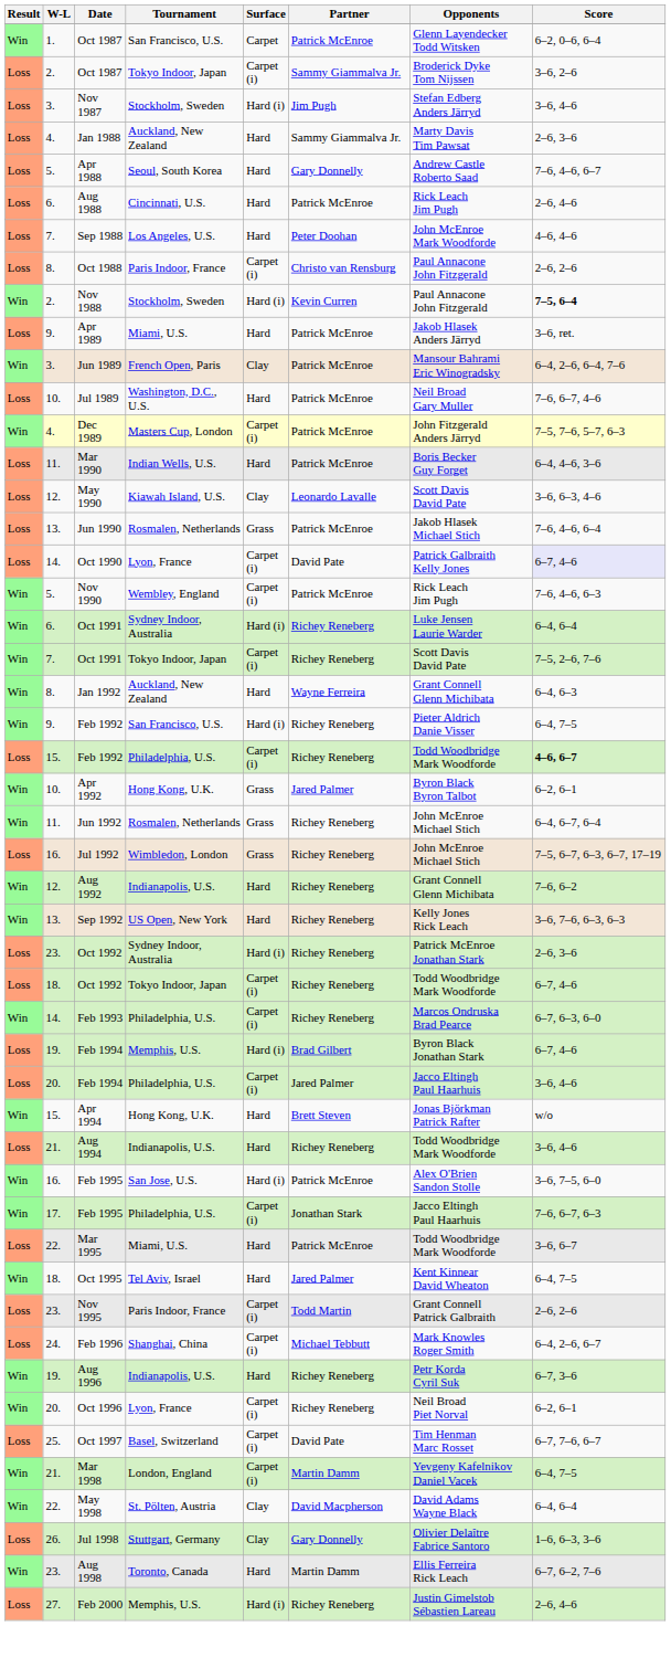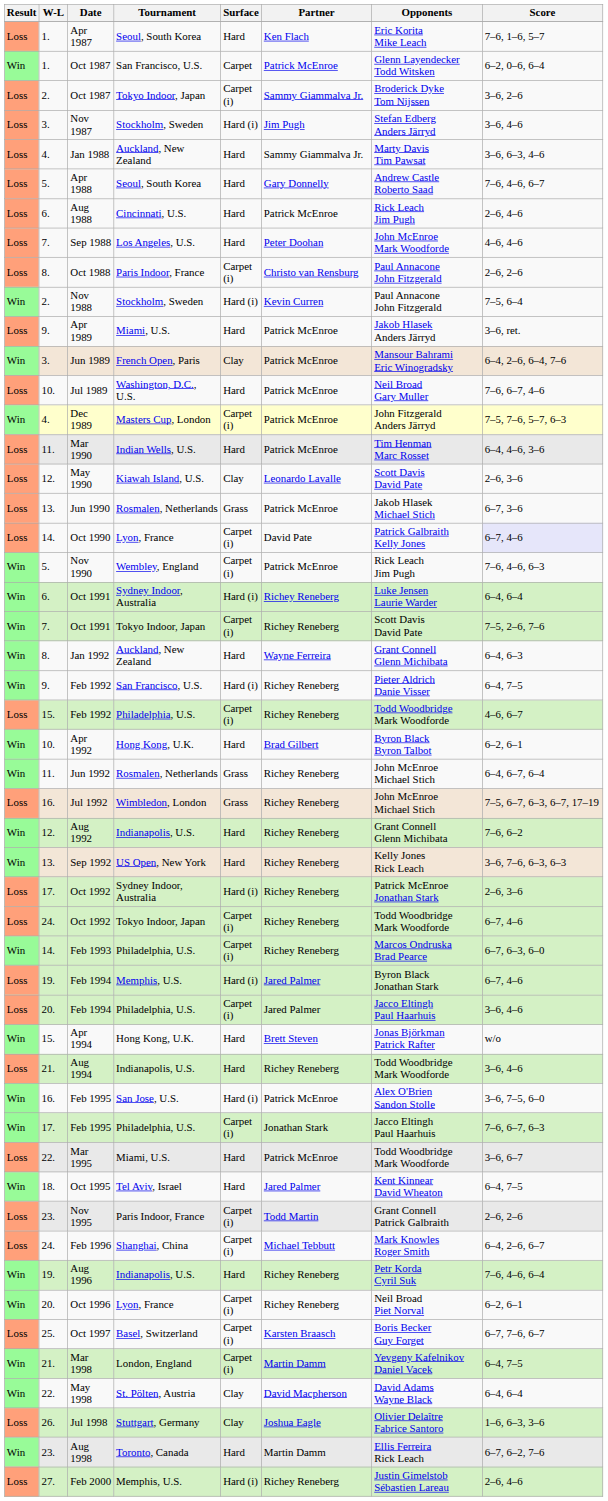+ row: Loss | 1. | Apr 1987 | Seoul, South Korea | Hard | Ken Flach | Eric Korita Mike Leach | 7–6, 1–6, 5–7
Jan 1988 | Score: 2–6, 3–6 -> 3–6, 6–3, 4–6
Nov 1988 | Score: bold -> normal
Mar 1990 | Opponents: Boris Becker Guy Forget -> Tim Henman Marc Rosset
May 1990 | Score: 3–6, 6–3, 4–6 -> 2–6, 3–6
Jun 1990 | Score: 7–6, 4–6, 6–4 -> 6–7, 3–6
Feb 1992 / Philadelphia, U.S. | Score: bold -> normal
Apr 1992 | Surface: Grass -> Hard
Apr 1992 | Partner: Jared Palmer -> Brad Gilbert
Oct 1992 / Sydney Indoor, Australia | W-L: 23. -> 17.
Oct 1992 / Tokyo Indoor, Japan | W-L: 18. -> 24.
Feb 1994 / Memphis, U.S. | Partner: Brad Gilbert -> Jared Palmer
Aug 1996 | Score: 6–7, 3–6 -> 7–6, 4–6, 6–4
Oct 1997 | Partner: David Pate -> Karsten Braasch
Oct 1997 | Opponents: Tim Henman Marc Rosset -> Boris Becker Guy Forget
Jul 1998 | Partner: Gary Donnelly -> Joshua Eagle
